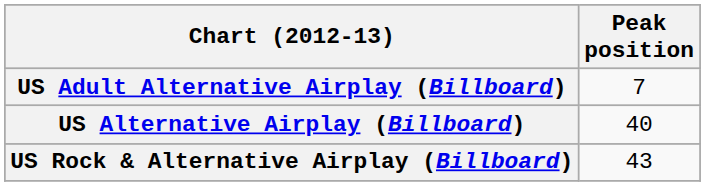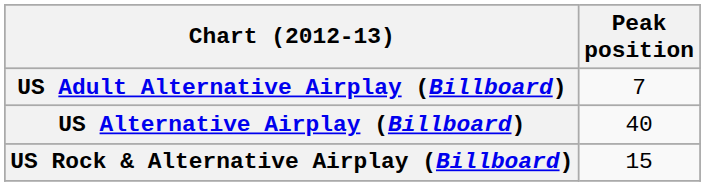US Rock & Alternative Airplay (Billboard) | Peak position: 43 -> 15
